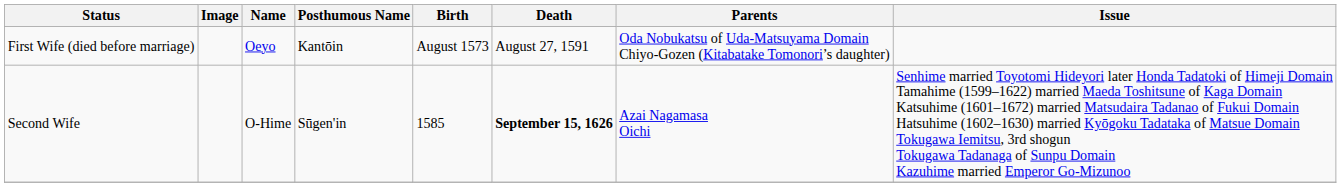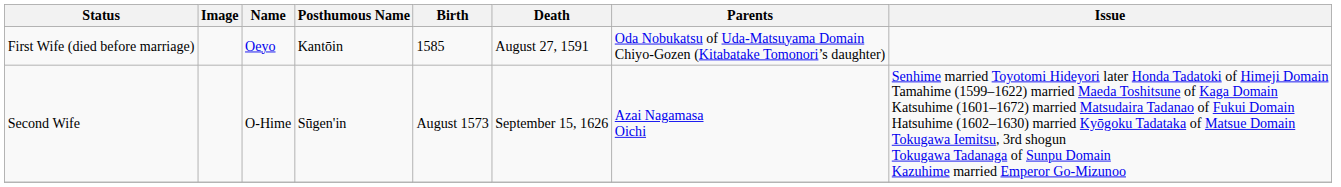First Wife (died before marriage) | Birth: August 1573 -> 1585
Second Wife | Birth: 1585 -> August 1573
Second Wife | Death: bold -> normal
